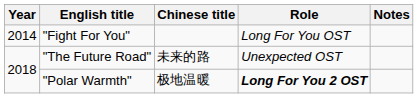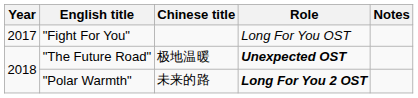"Fight For You" | Year: 2014 -> 2017
"The Future Road" | Chinese title: 未来的路 -> 极地温暖
"The Future Road" | Role: normal -> bold
"Polar Warmth" | Chinese title: 极地温暖 -> 未来的路
